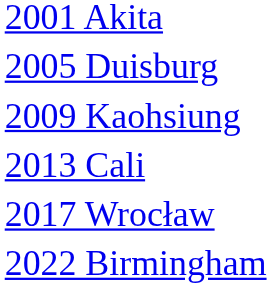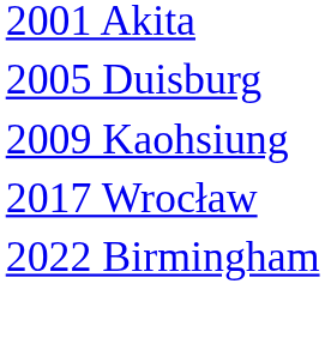- row: 2013 Cali
